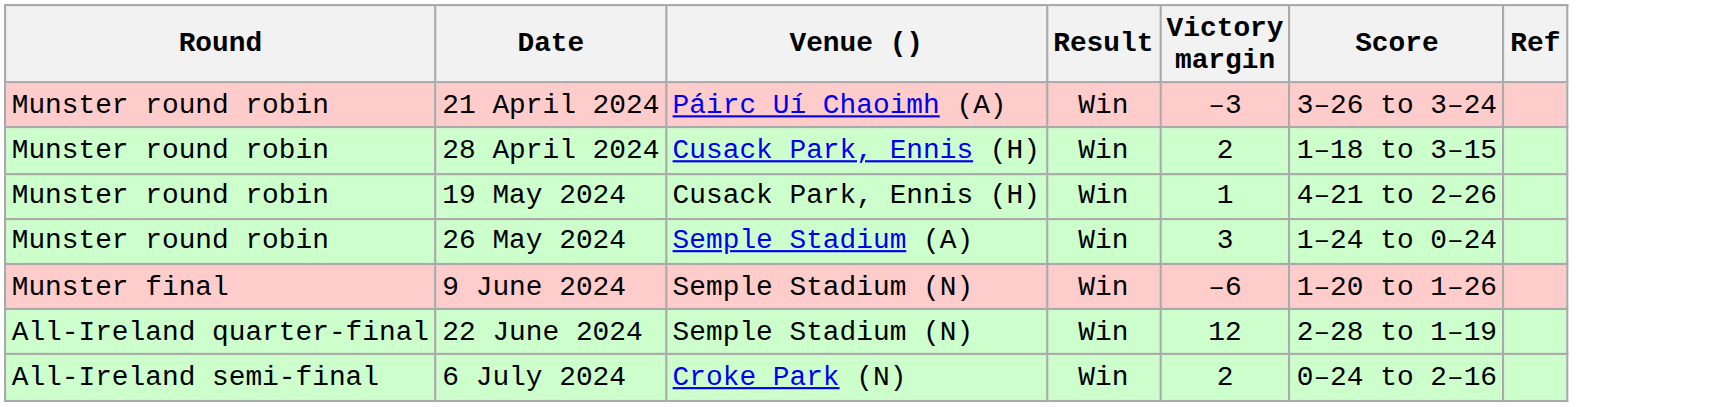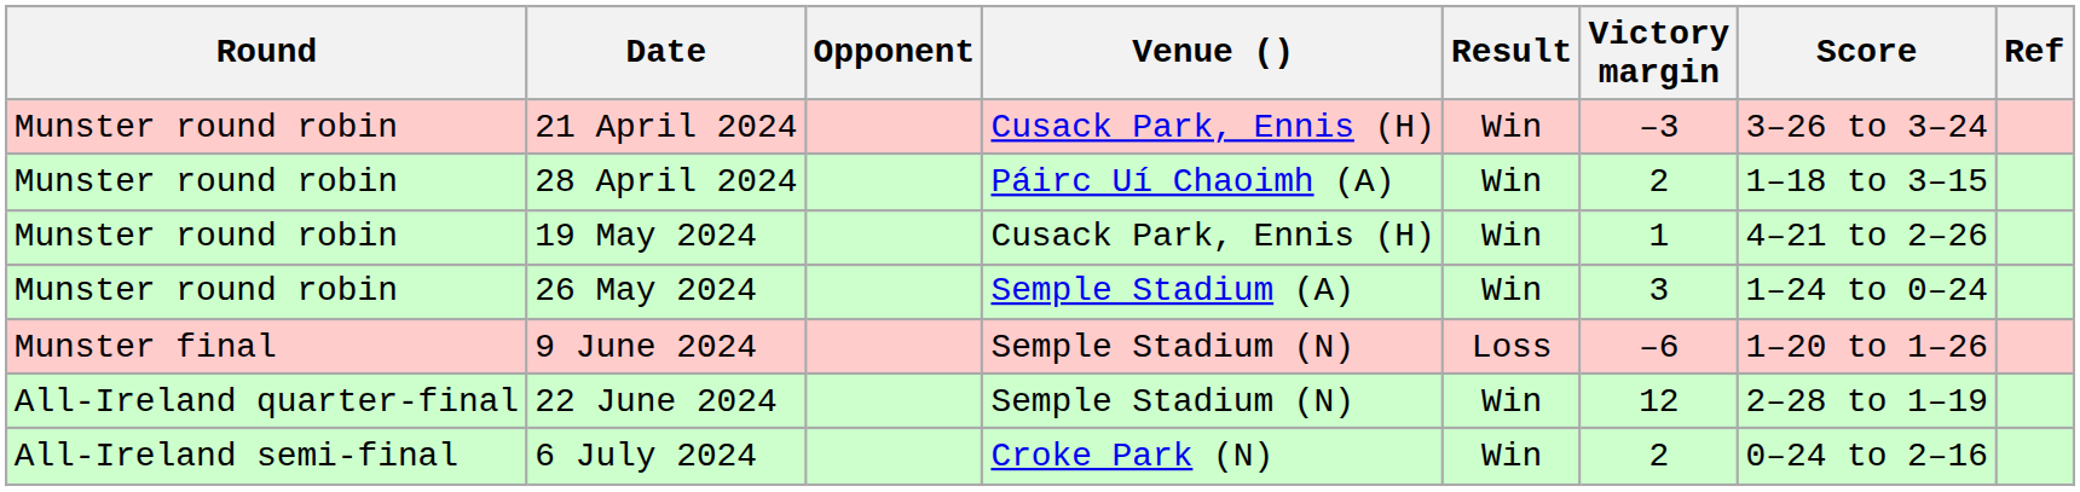+ column: Opponent
21 April 2024 | Venue (): Páirc Uí Chaoimh (A) -> Cusack Park, Ennis (H)
28 April 2024 | Venue (): Cusack Park, Ennis (H) -> Páirc Uí Chaoimh (A)
9 June 2024 | Result: Win -> Loss
